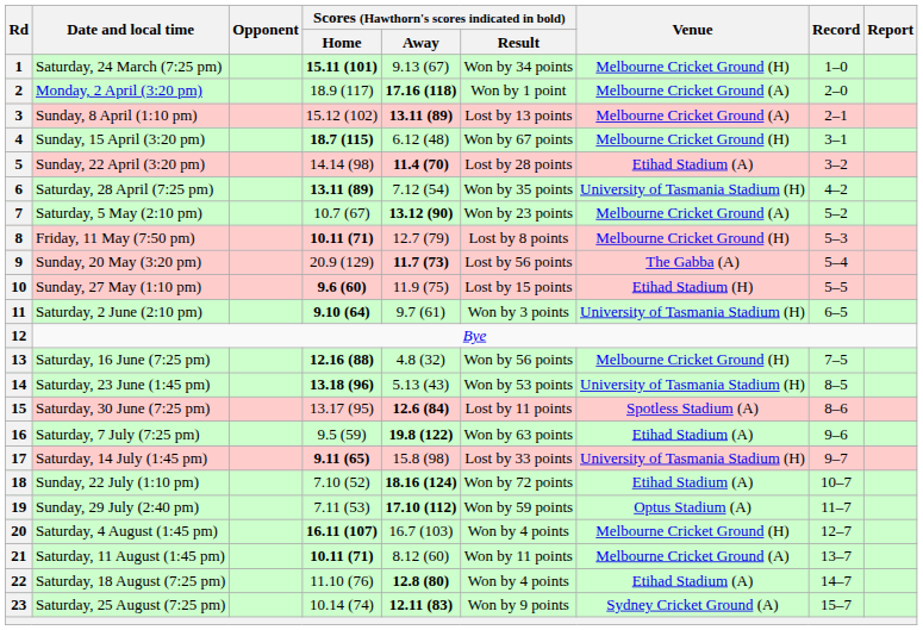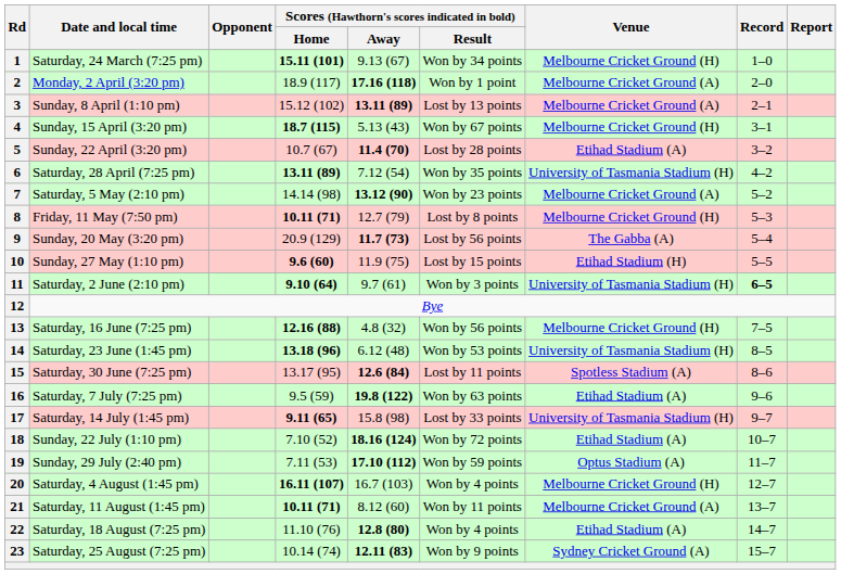4 | Scores (Hawthorn's scores indicated in bold) / Away: 6.12 (48) -> 5.13 (43)
5 | Scores (Hawthorn's scores indicated in bold) / Home: 14.14 (98) -> 10.7 (67)
7 | Scores (Hawthorn's scores indicated in bold) / Home: 10.7 (67) -> 14.14 (98)
11 | Record: normal -> bold
14 | Scores (Hawthorn's scores indicated in bold) / Away: 5.13 (43) -> 6.12 (48)
